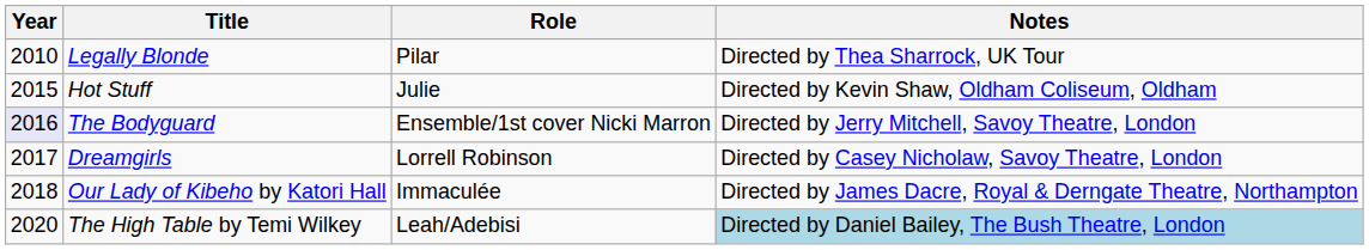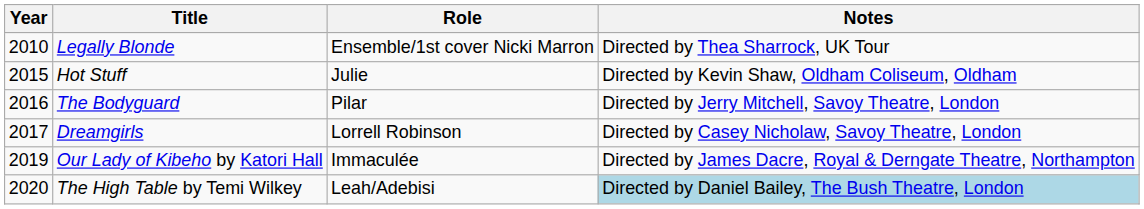Legally Blonde | Role: Pilar -> Ensemble/1st cover Nicki Marron
The Bodyguard | Year: lavender background -> no background
The Bodyguard | Role: Ensemble/1st cover Nicki Marron -> Pilar
Our Lady of Kibeho by Katori Hall | Year: 2018 -> 2019
